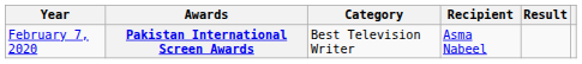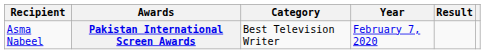columns swapped: Year <-> Recipient
